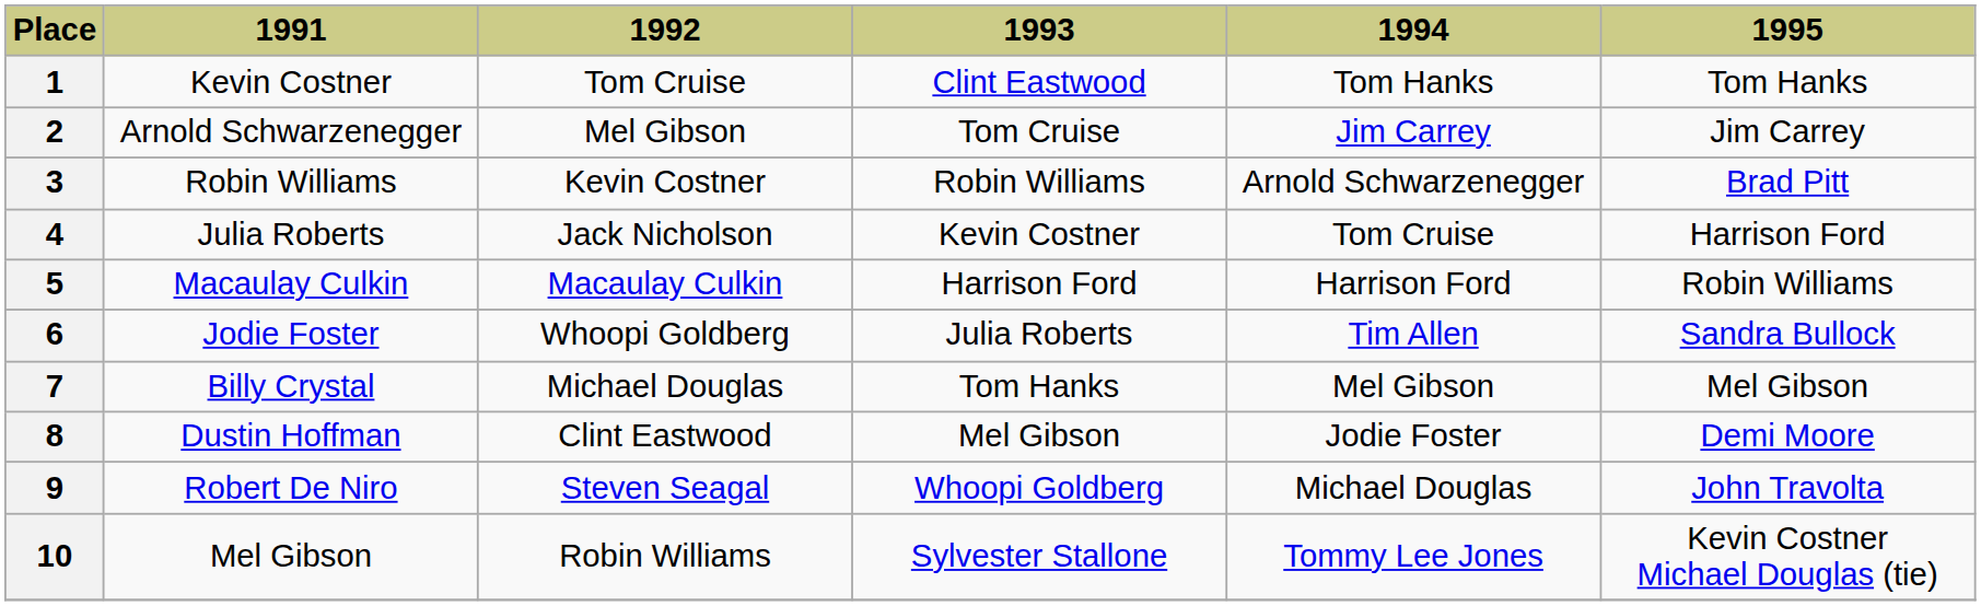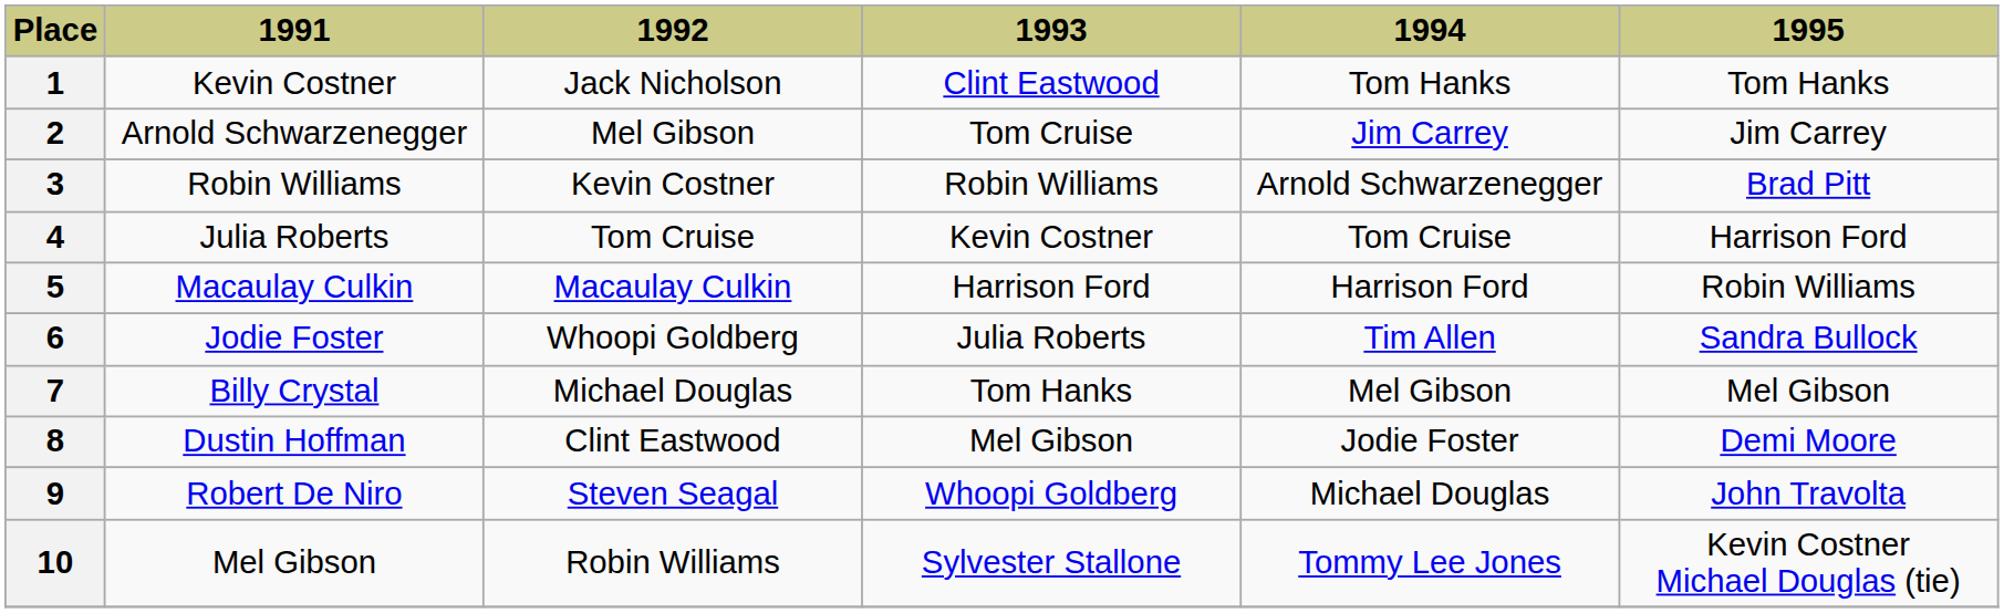1 | 1992: Tom Cruise -> Jack Nicholson
4 | 1992: Jack Nicholson -> Tom Cruise
